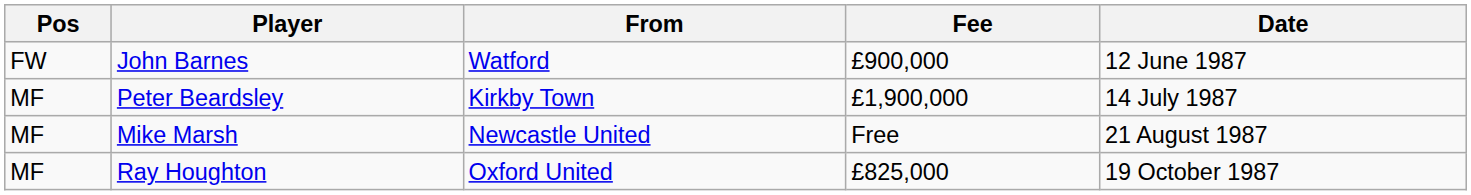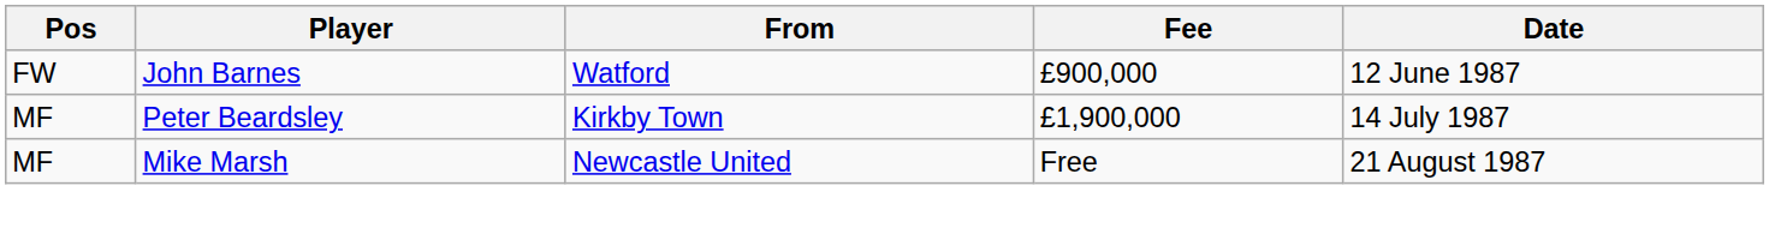- row: MF | Ray Houghton | Oxford United | £825,000 | 19 October 1987
